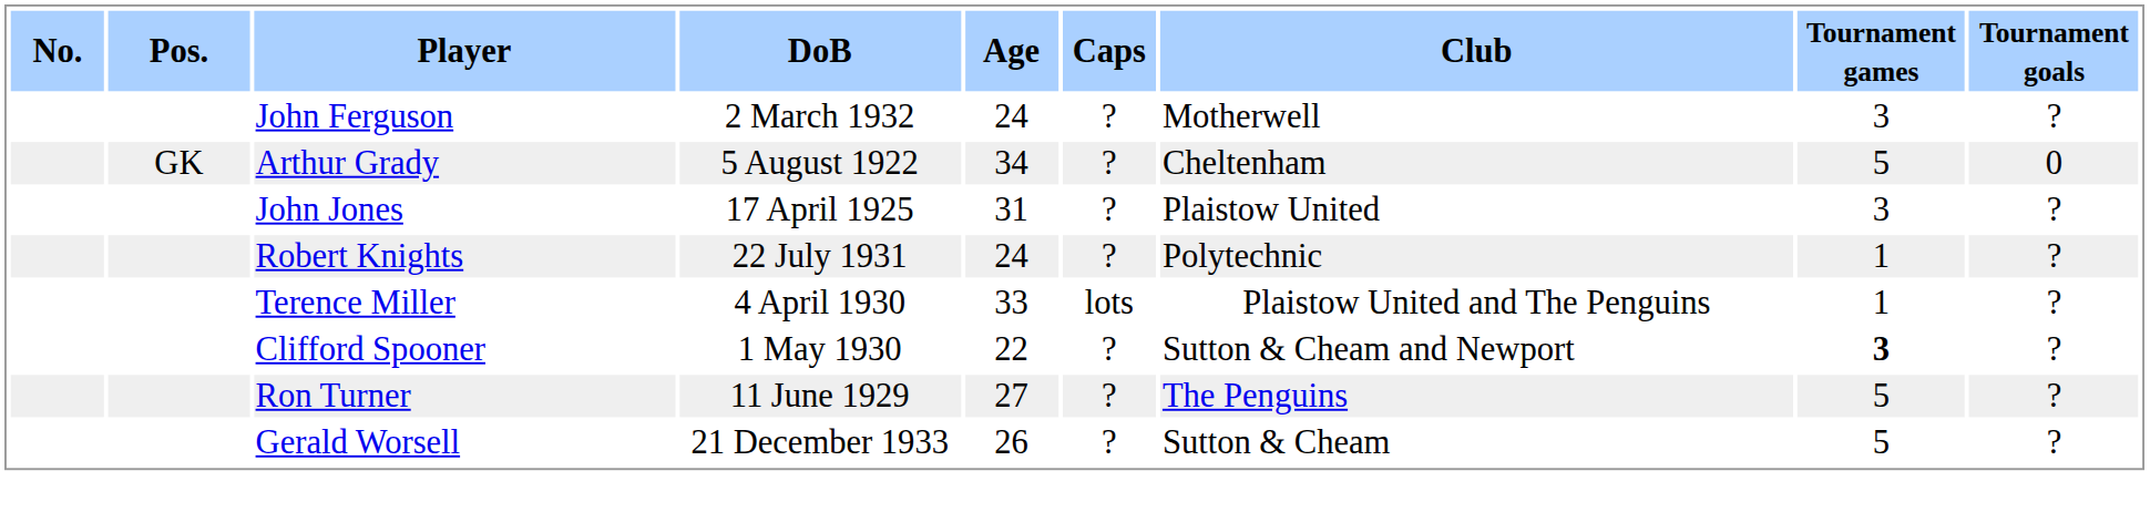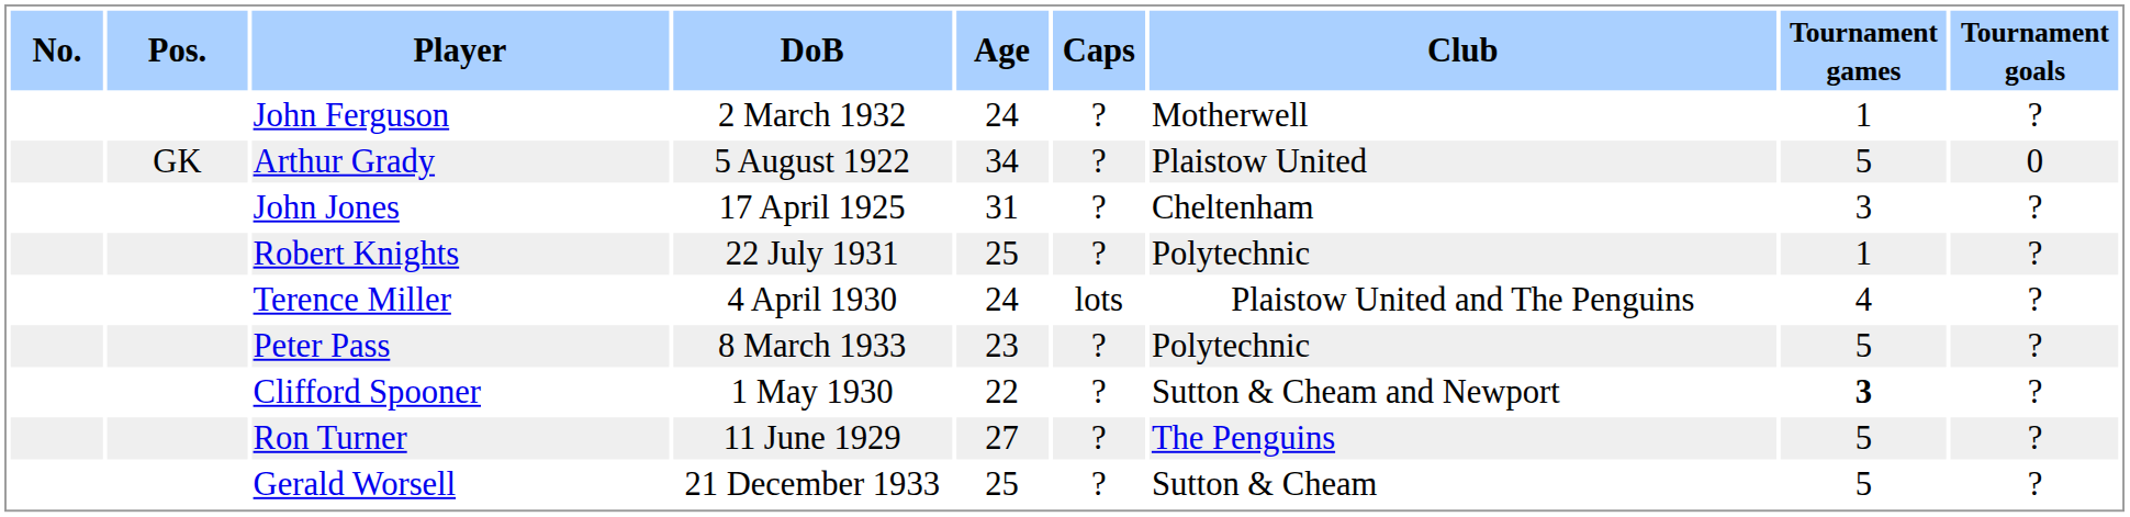John Ferguson | Tournament games: 3 -> 1
Arthur Grady | Club: Cheltenham -> Plaistow United
John Jones | Club: Plaistow United -> Cheltenham
Robert Knights | Age: 24 -> 25
Terence Miller | Age: 33 -> 24
Terence Miller | Tournament games: 1 -> 4
+ row: Peter Pass | 8 March 1933 | 23 | ? | Polytechnic | 5 | ?
Gerald Worsell | Age: 26 -> 25
